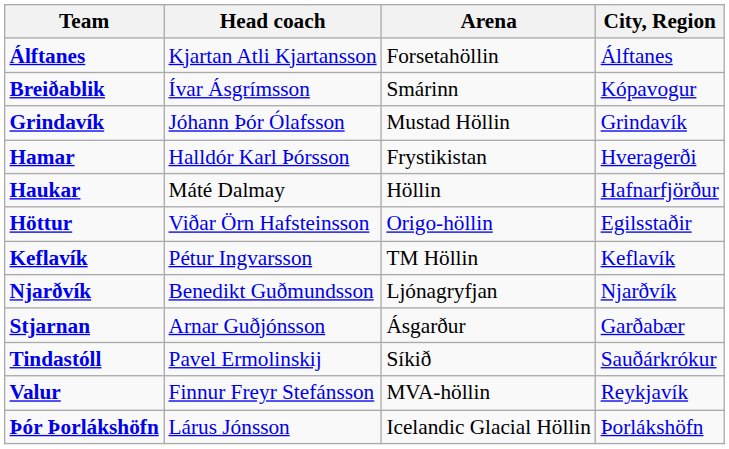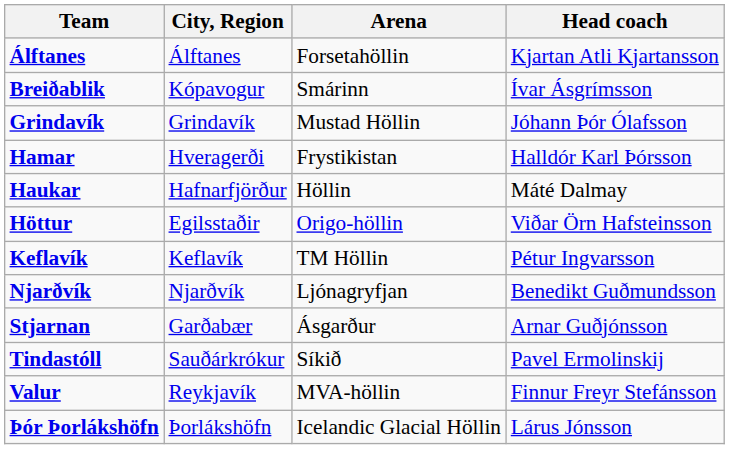columns swapped: City, Region <-> Head coach
